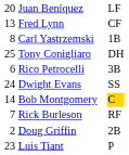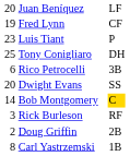Fred Lynn | column 1: 13 -> 19
rows swapped: Carl Yastrzemski <-> Luis Tiant
Dwight Evans | column 1: 24 -> 20
Rick Burleson | column 1: 7 -> 3
